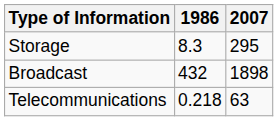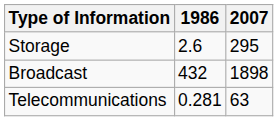Storage | 1986: 8.3 -> 2.6
Telecommunications | 1986: 0.218 -> 0.281
